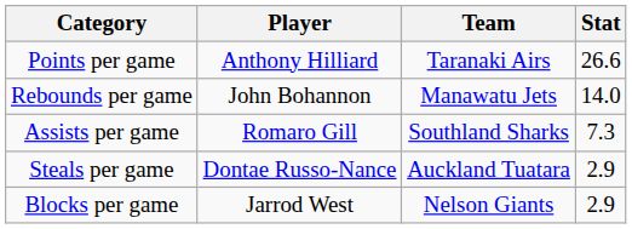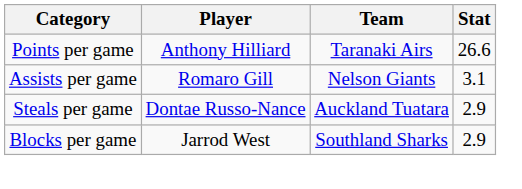- row: Rebounds per game | John Bohannon | Manawatu Jets | 14.0
Assists per game | Team: Southland Sharks -> Nelson Giants
Assists per game | Stat: 7.3 -> 3.1
Blocks per game | Team: Nelson Giants -> Southland Sharks
